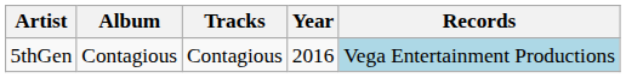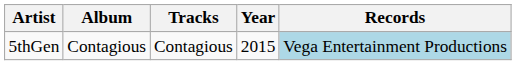5thGen | Year: 2016 -> 2015
